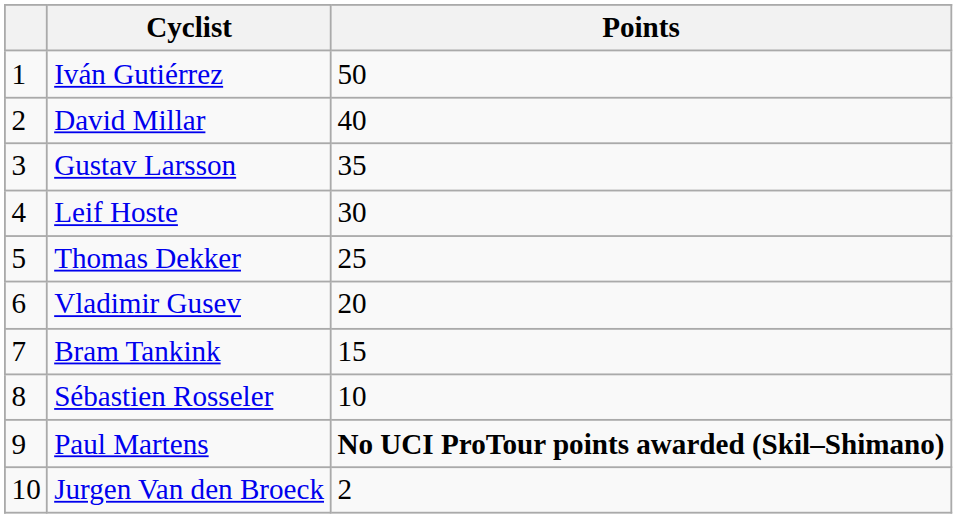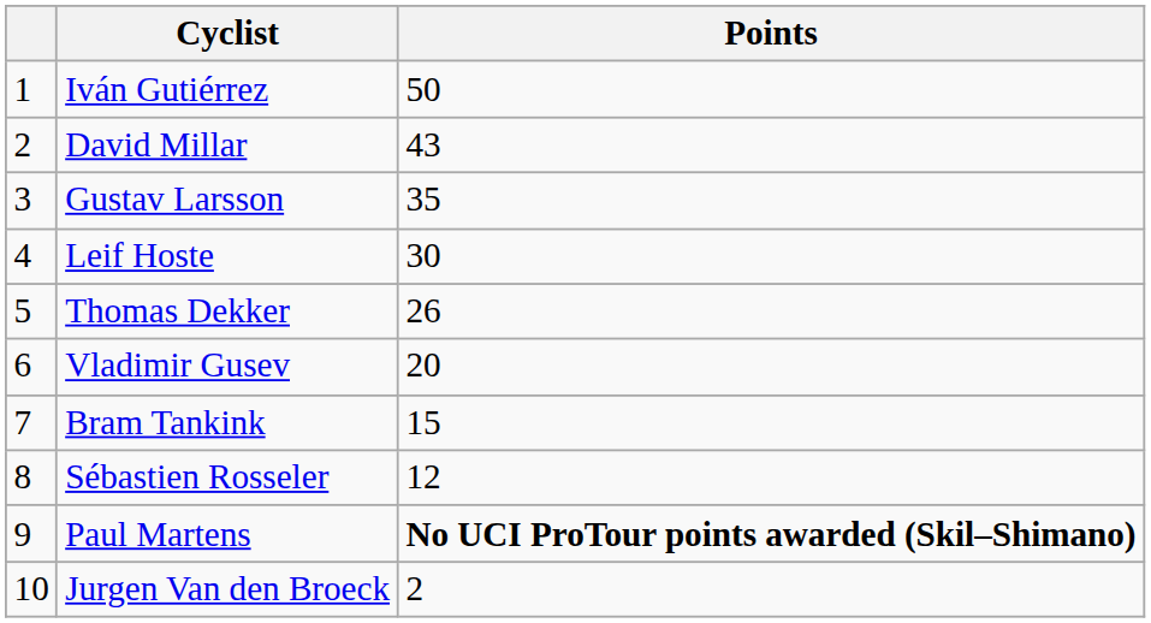David Millar | Points: 40 -> 43
Thomas Dekker | Points: 25 -> 26
Sébastien Rosseler | Points: 10 -> 12
